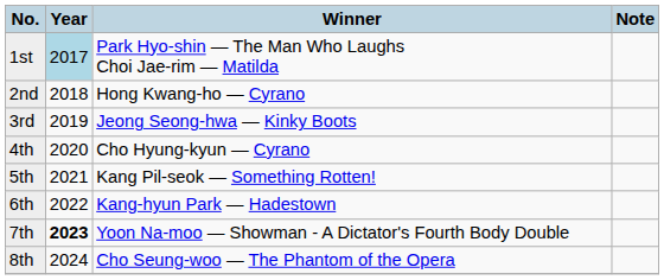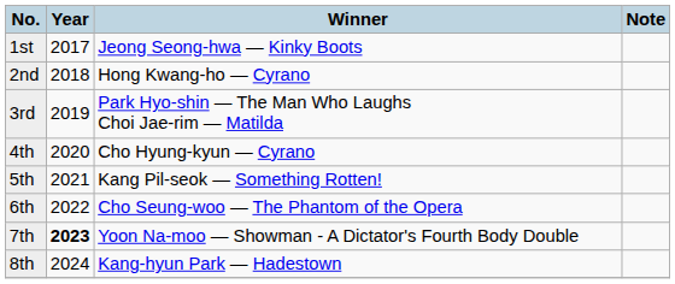1st | Year: lightblue background -> no background
1st | Winner: Park Hyo-shin — The Man Who Laughs Choi Jae-rim — Matilda -> Jeong Seong-hwa — Kinky Boots
3rd | Winner: Jeong Seong-hwa — Kinky Boots -> Park Hyo-shin — The Man Who Laughs Choi Jae-rim — Matilda
6th | Winner: Kang-hyun Park — Hadestown -> Cho Seung-woo — The Phantom of the Opera
8th | Winner: Cho Seung-woo — The Phantom of the Opera -> Kang-hyun Park — Hadestown
